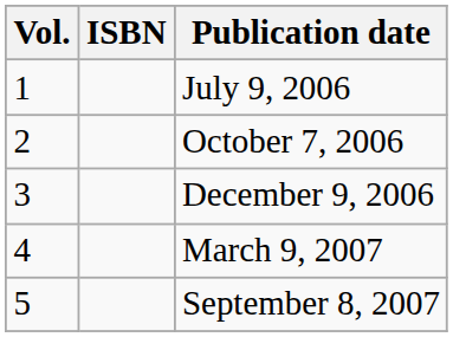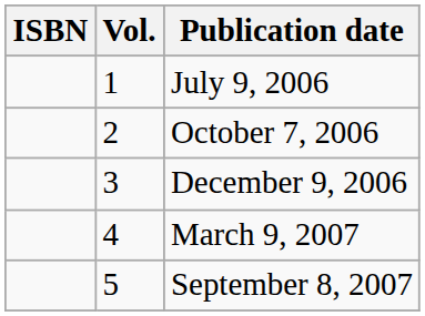columns swapped: Vol. <-> ISBN
